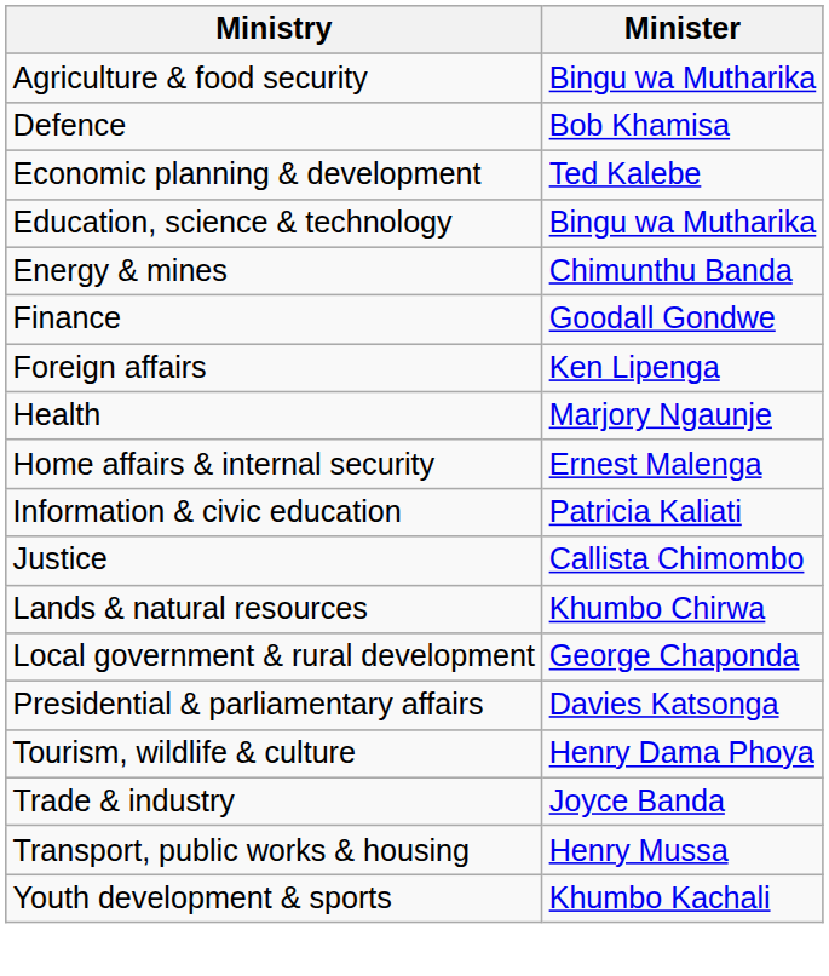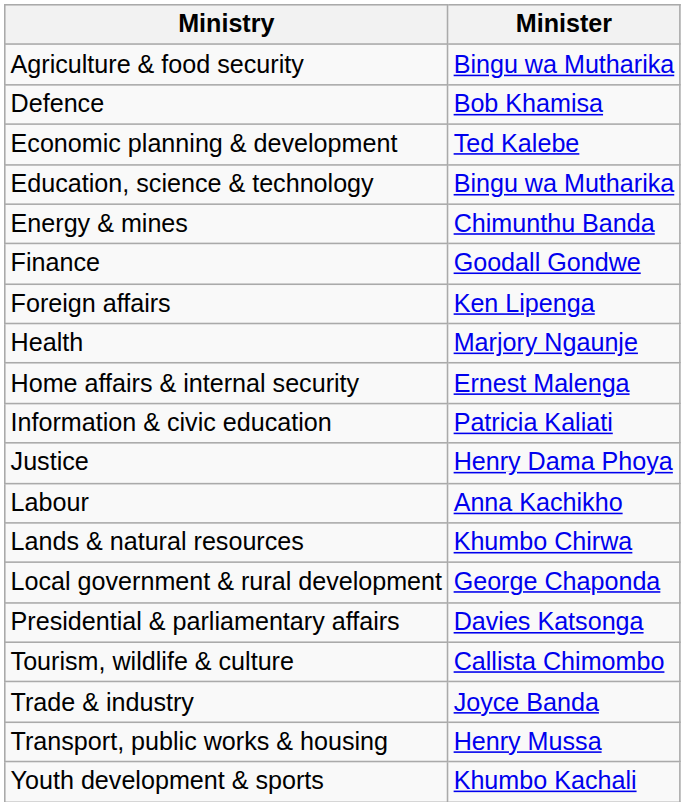Justice | Minister: Callista Chimombo -> Henry Dama Phoya
+ row: Labour | Anna Kachikho
Tourism, wildlife & culture | Minister: Henry Dama Phoya -> Callista Chimombo
